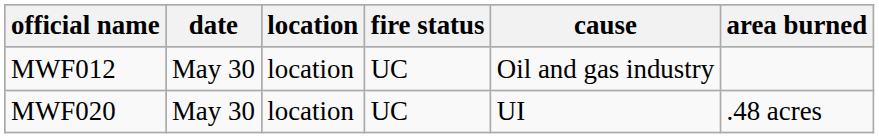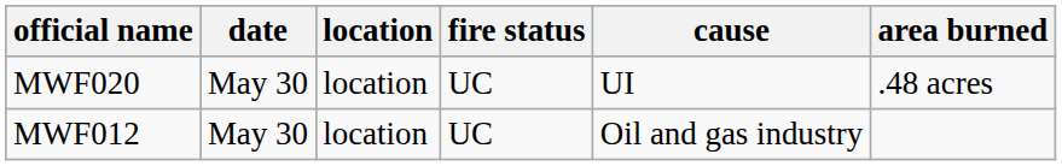rows swapped: MWF012 <-> MWF020
